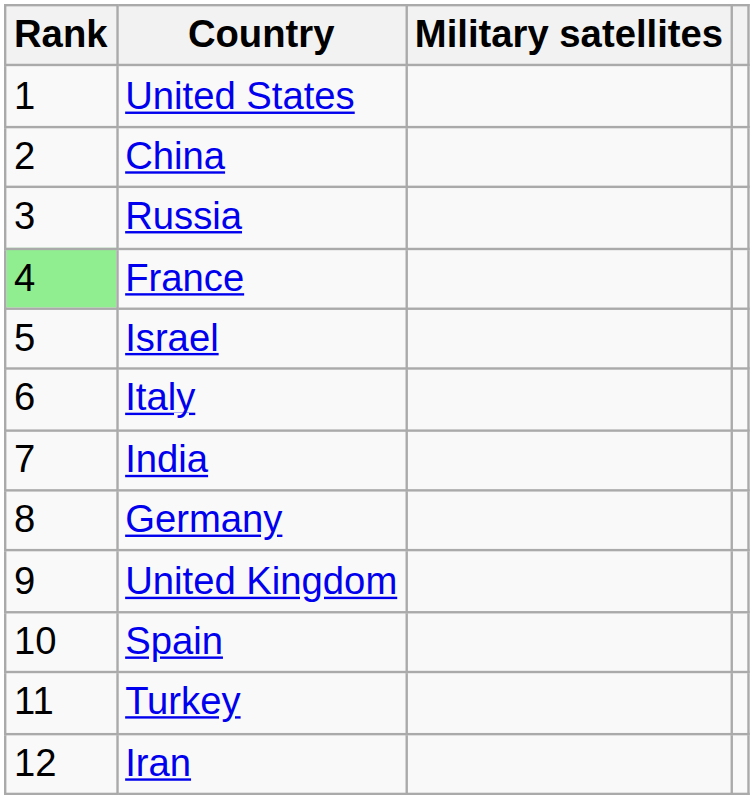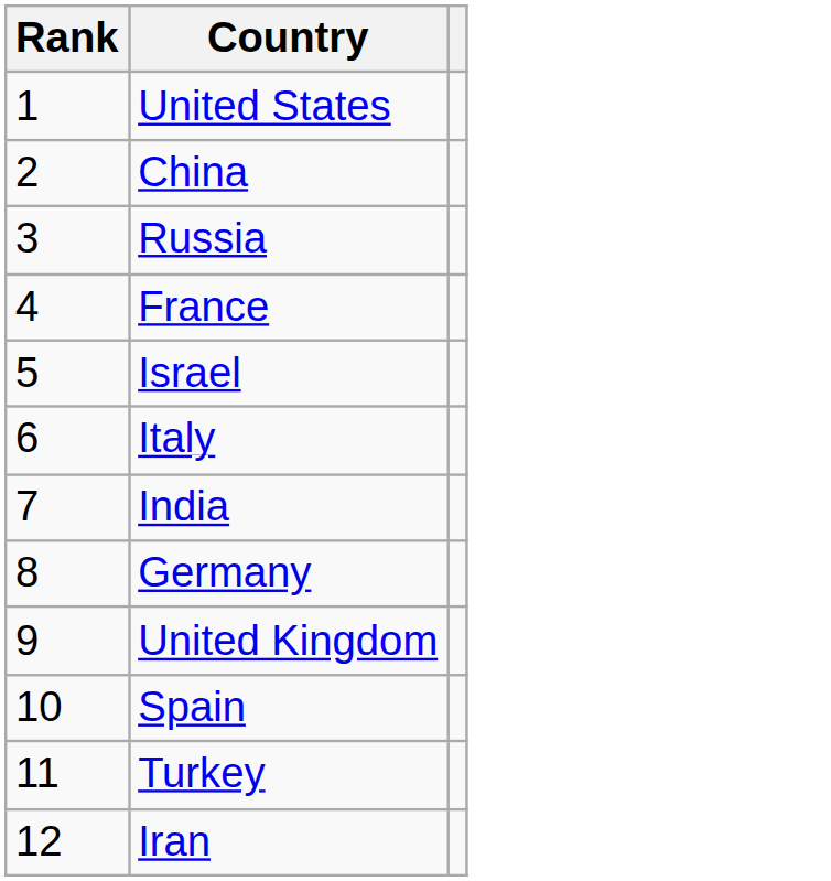- column: Military satellites
France | Rank: lightgreen background -> no background
